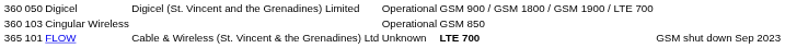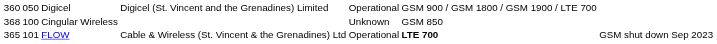Cingular Wireless | column 1: 360 -> 368
Cingular Wireless | column 2: 103 -> 100
Cingular Wireless | column 5: Operational -> Unknown
FLOW | column 5: Unknown -> Operational
